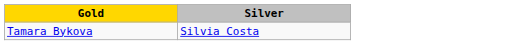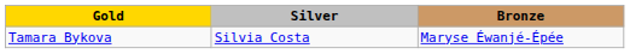+ column: Bronze | Maryse Éwanjé-Épée
